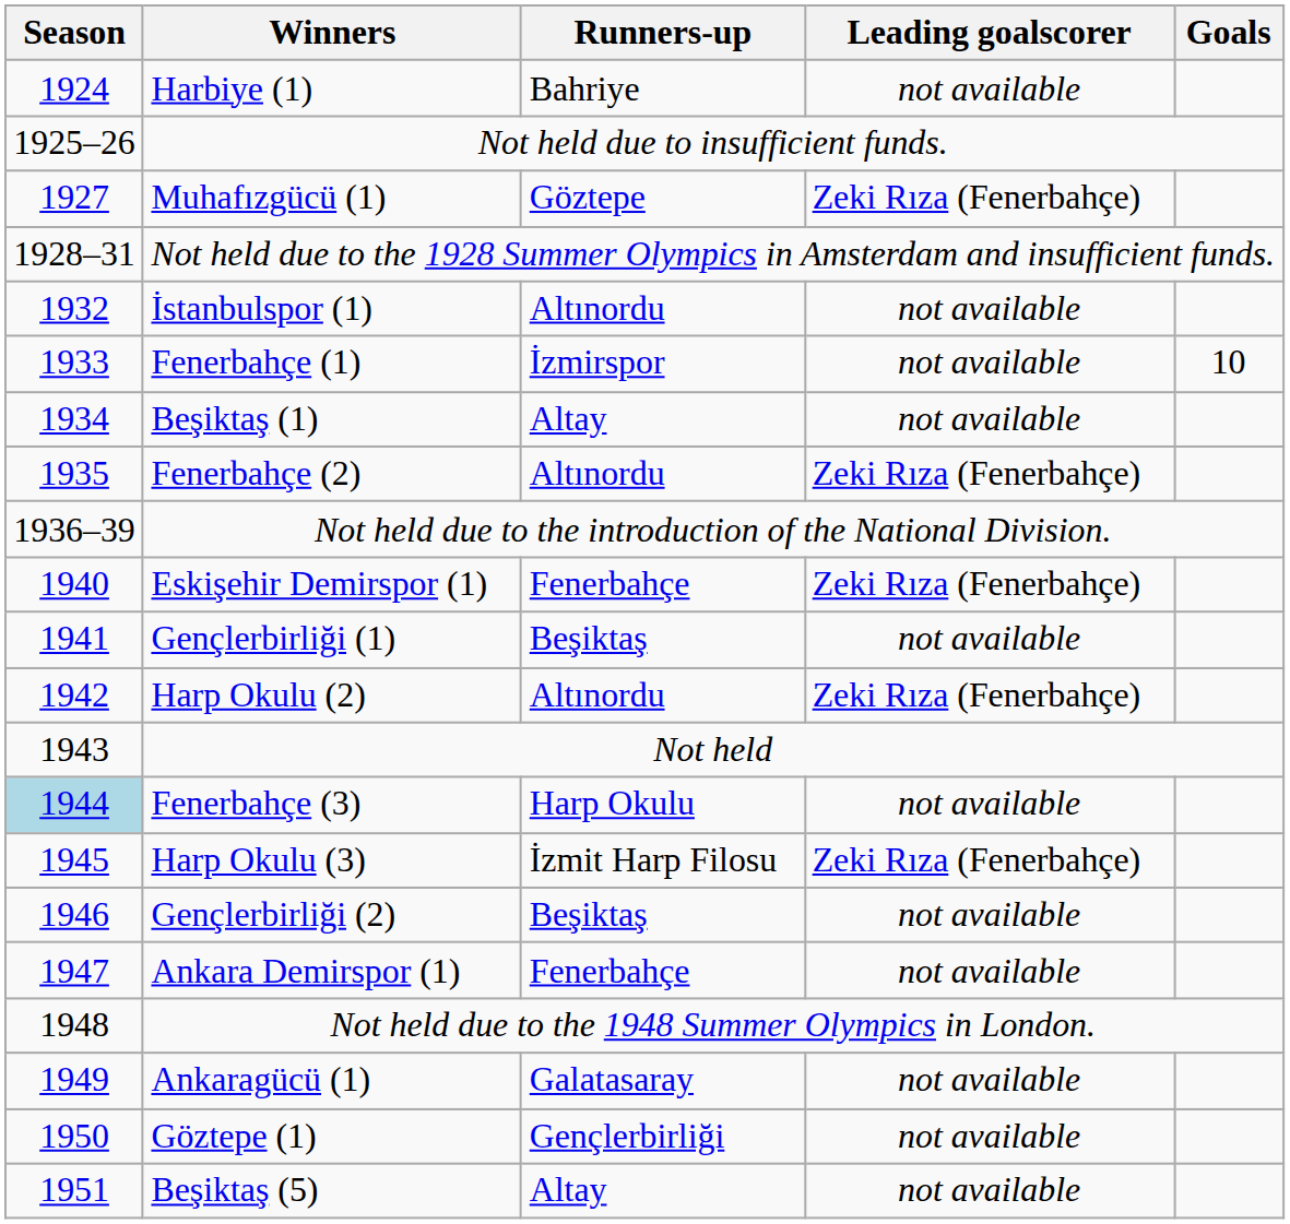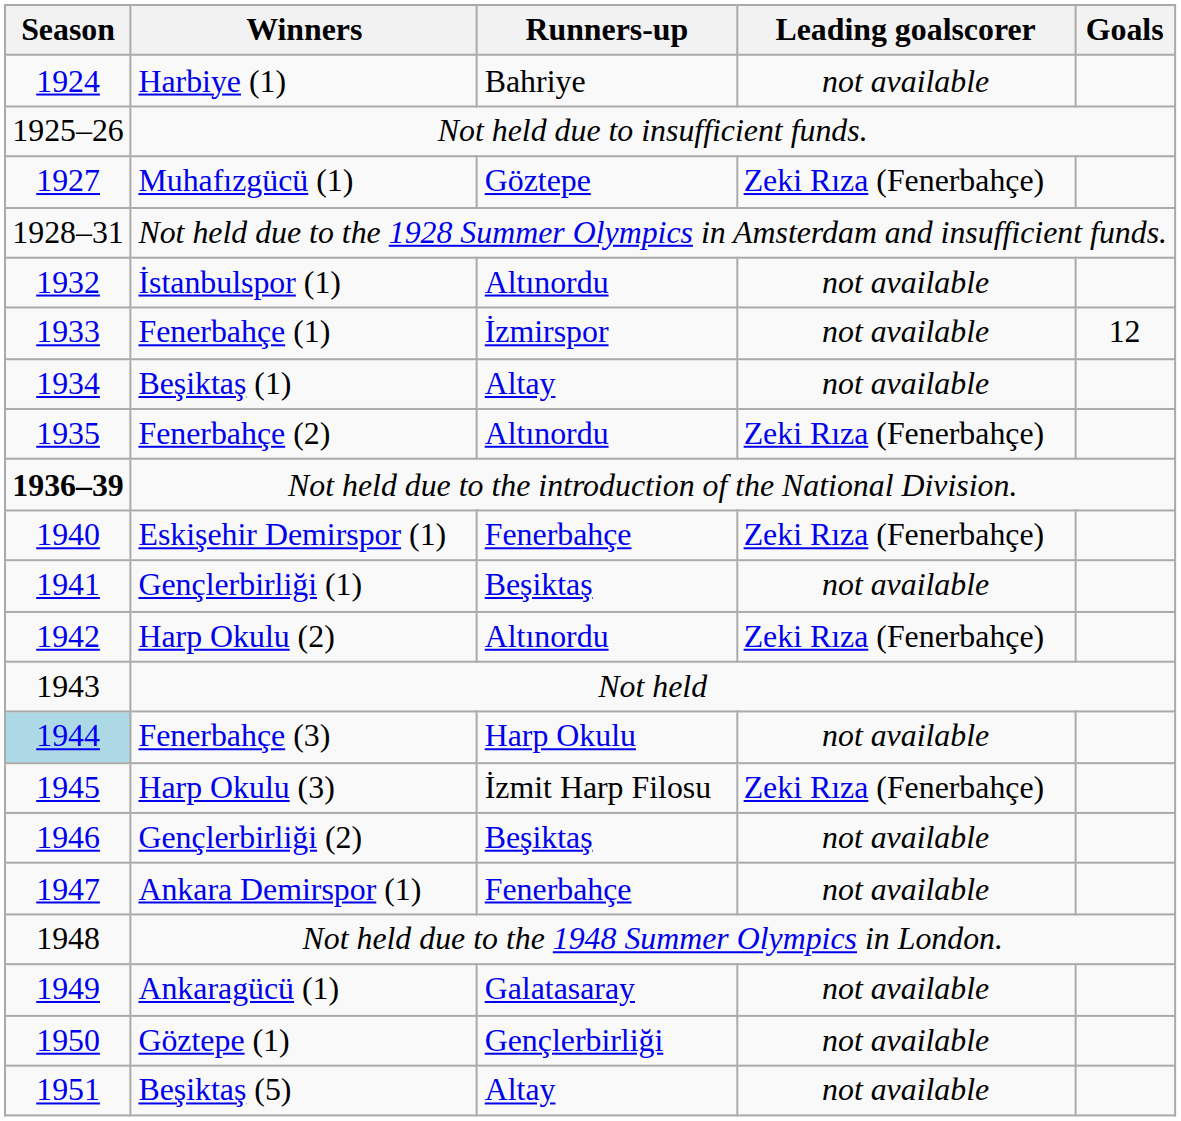Fenerbahçe (1) | Goals: 10 -> 12
Not held due to the introduction of the National Division. | Season: normal -> bold
